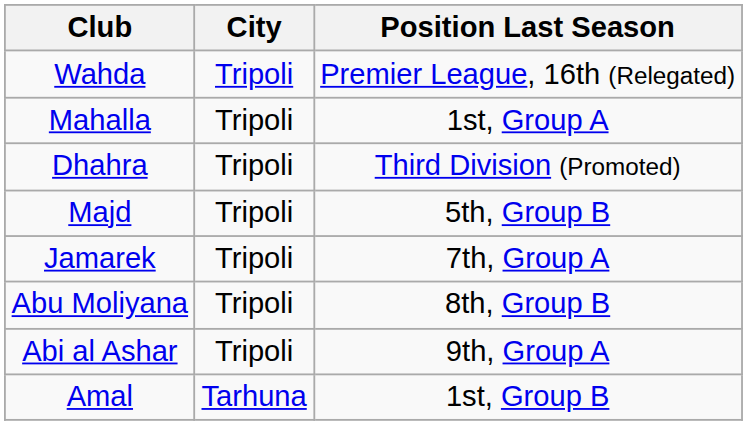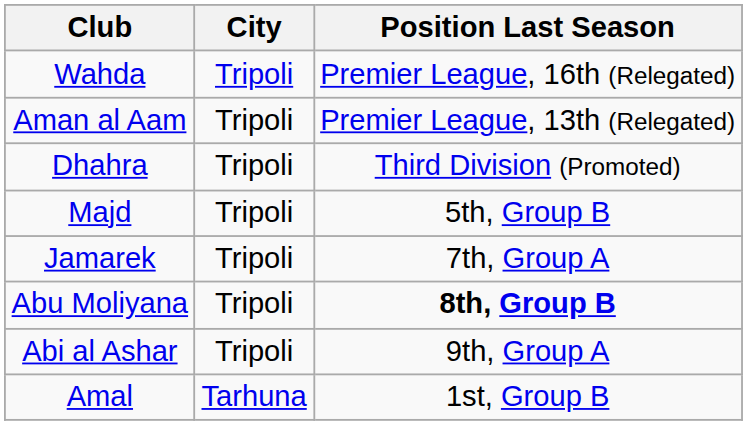+ row: Aman al Aam | Tripoli | Premier League, 13th (Relegated)
- row: Mahalla | Tripoli | 1st, Group A
Abu Moliyana | Position Last Season: normal -> bold
